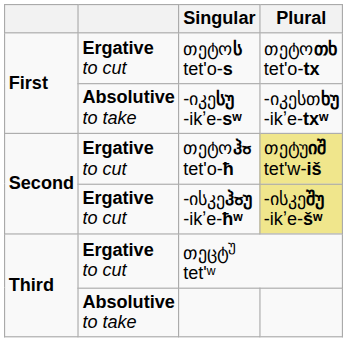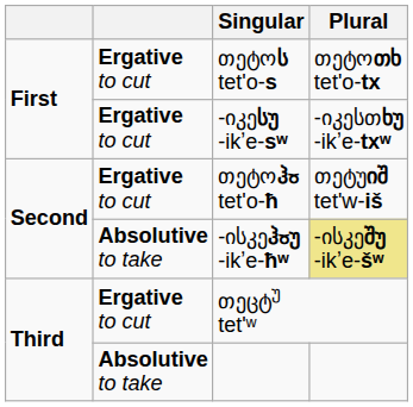-იკესუ -ikʼe-sʷ | column 2: Absolutive to take -> Ergative to cut
თეტოჰჾ tet'o-ħ | Plural: khaki background -> no background
-ისკეჰჾუ -ikʼe-ħʷ | column 2: Ergative to cut -> Absolutive to take
